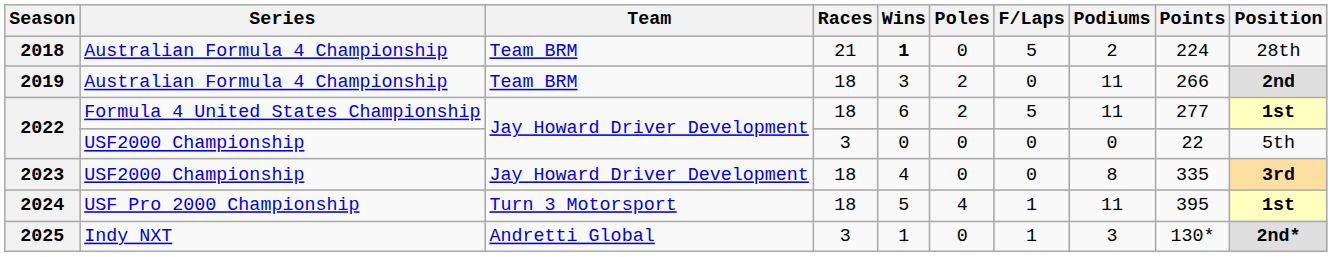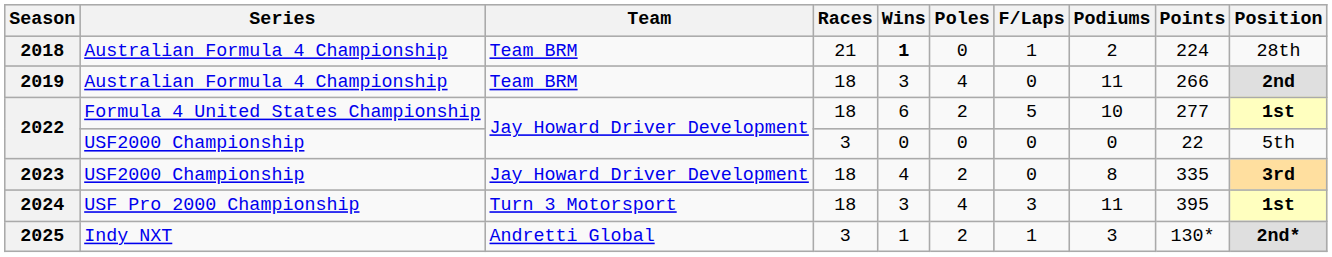2018 | F/Laps: 5 -> 1
2019 | Poles: 2 -> 4
2022 / Formula 4 United States Championship | Podiums: 11 -> 10
2023 | Poles: 0 -> 2
2024 | Wins: 5 -> 3
2024 | F/Laps: 1 -> 3
2025 | Poles: 0 -> 2
